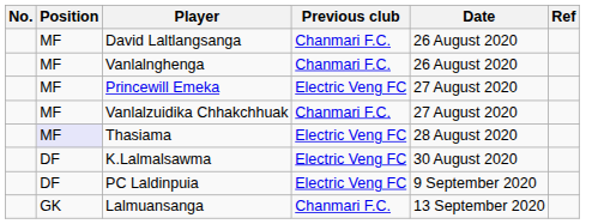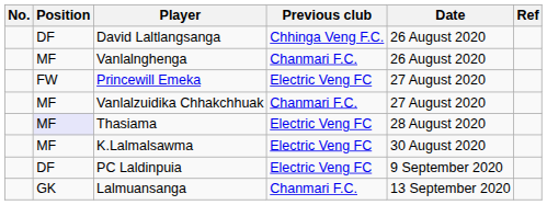David Laltlangsanga | Position: MF -> DF
David Laltlangsanga | Previous club: Chanmari F.C. -> Chhinga Veng F.C.
Princewill Emeka | Position: MF -> FW
K.Lalmalsawma | Position: DF -> MF
